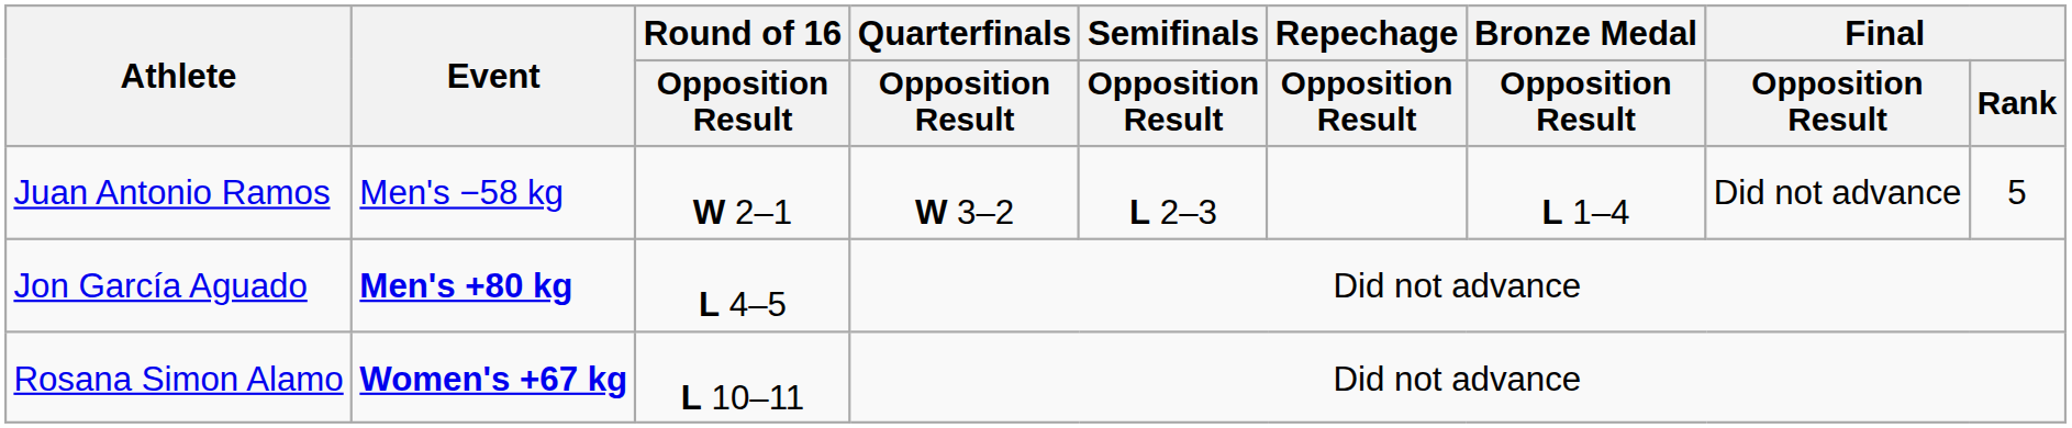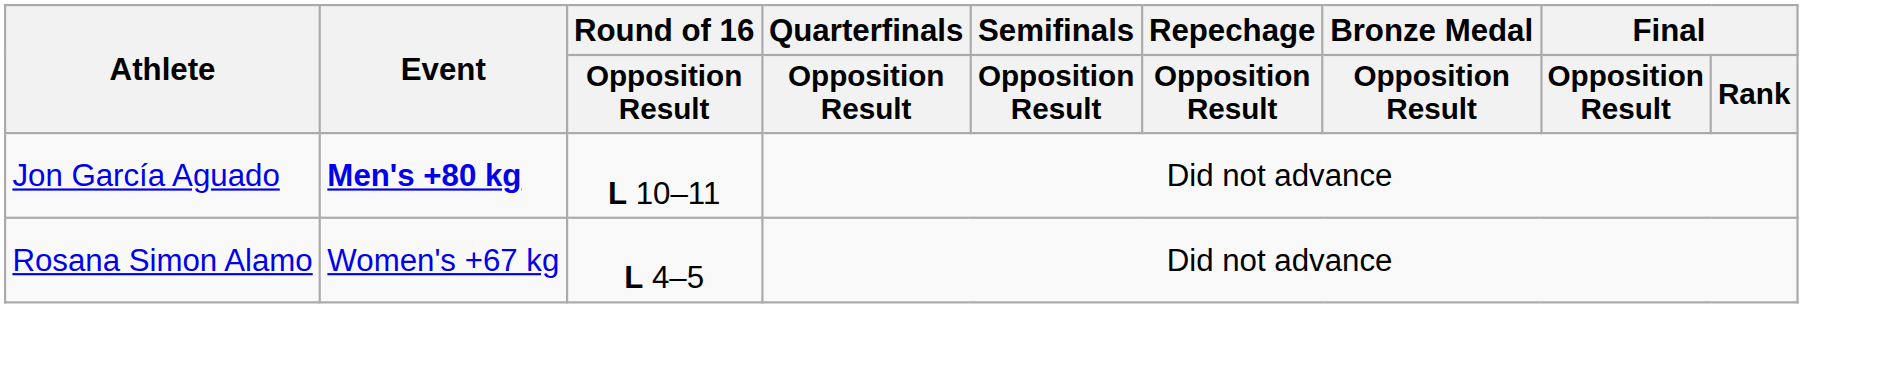- row: Juan Antonio Ramos | Men's −58 kg | W 2–1 | W 3–2 | L 2–3 | L 1–4 | Did not advance | 5
Jon García Aguado | Round of 16 / Opposition Result: L 4–5 -> L 10–11
Rosana Simon Alamo | Event: bold -> normal
Rosana Simon Alamo | Round of 16 / Opposition Result: L 10–11 -> L 4–5
